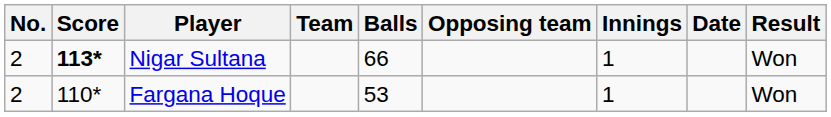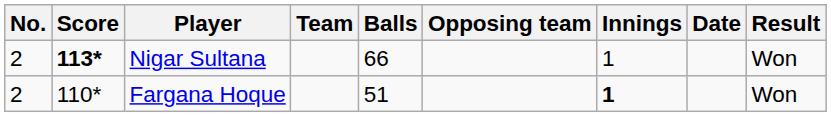Fargana Hoque | Balls: 53 -> 51
Fargana Hoque | Innings: normal -> bold
